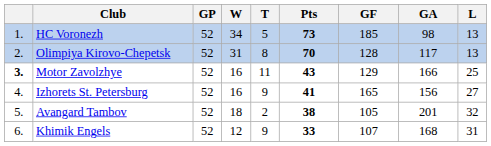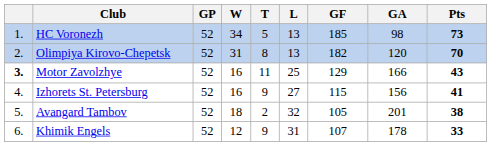columns swapped: L <-> Pts
Olimpiya Kirovo-Chepetsk | GF: 128 -> 182
Olimpiya Kirovo-Chepetsk | GA: 117 -> 120
Izhorets St. Petersburg | GF: 165 -> 115
Khimik Engels | GA: 168 -> 178
